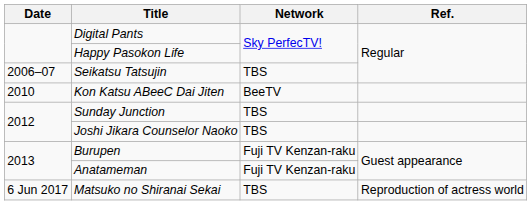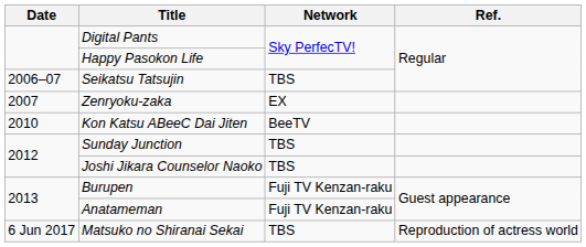+ row: 2007 | Zenryoku-zaka | EX
